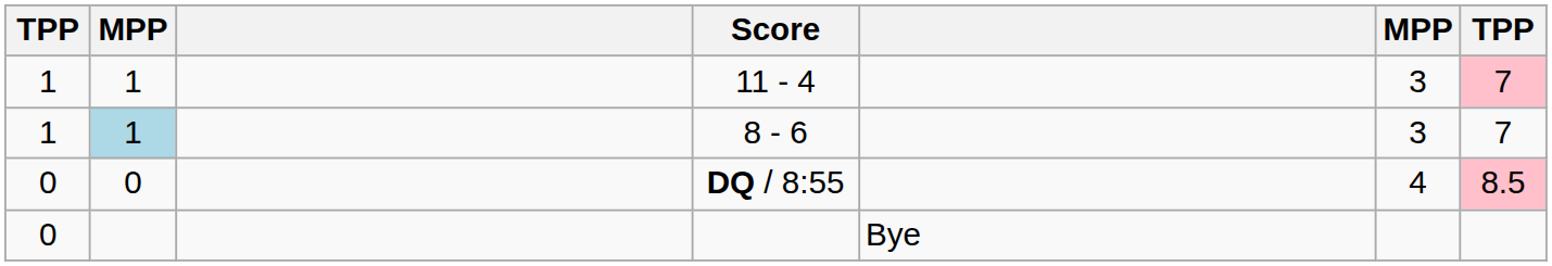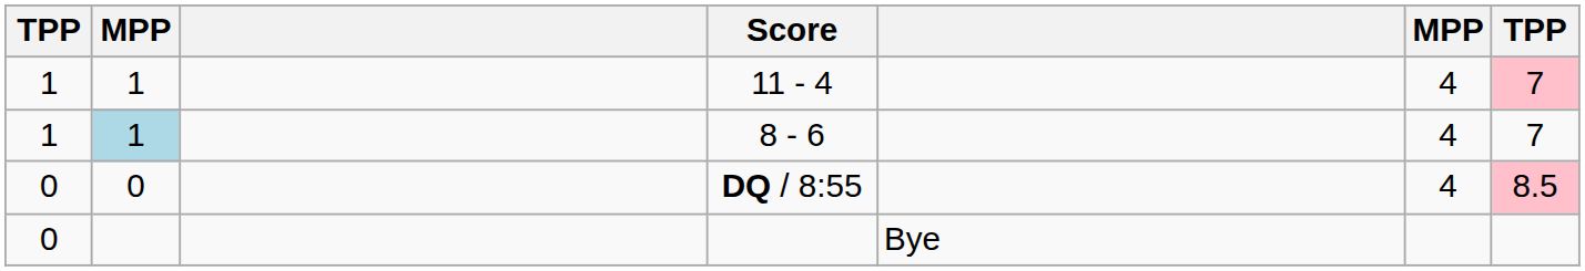11 - 4 | column 6: 3 -> 4
8 - 6 | column 6: 3 -> 4
